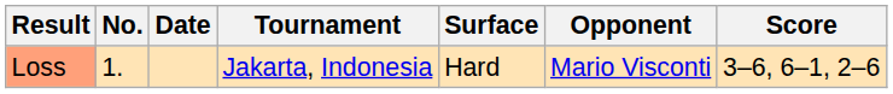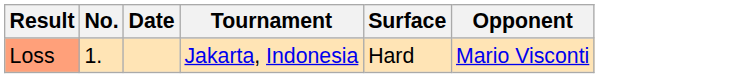- column: Score | 3–6, 6–1, 2–6
